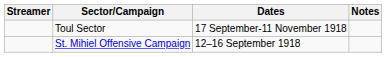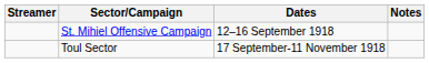rows swapped: St. Mihiel Offensive Campaign <-> Toul Sector
